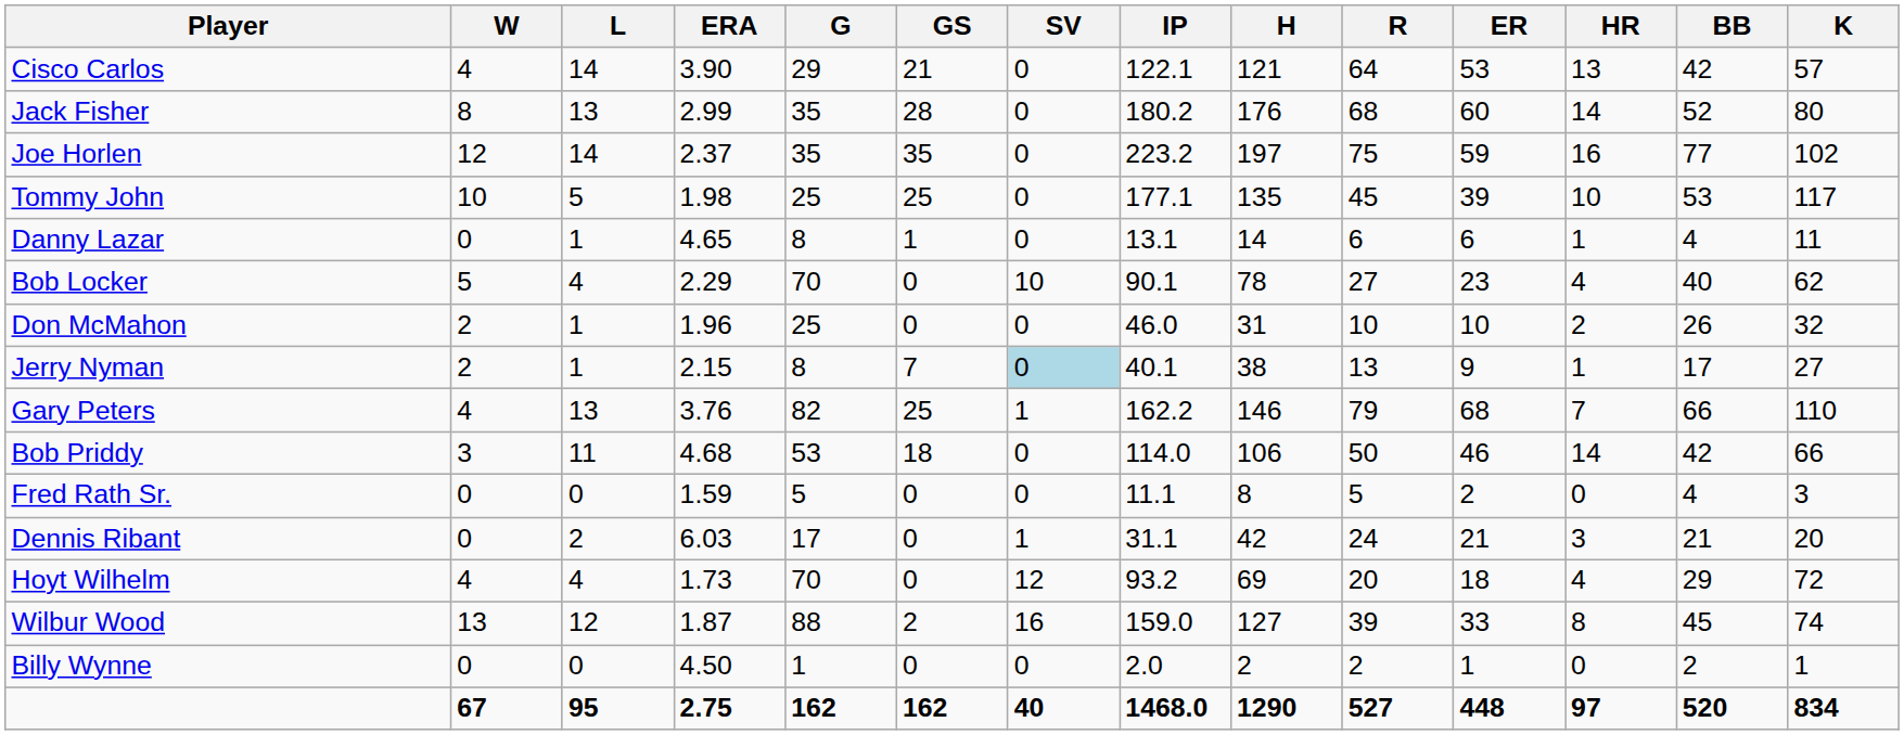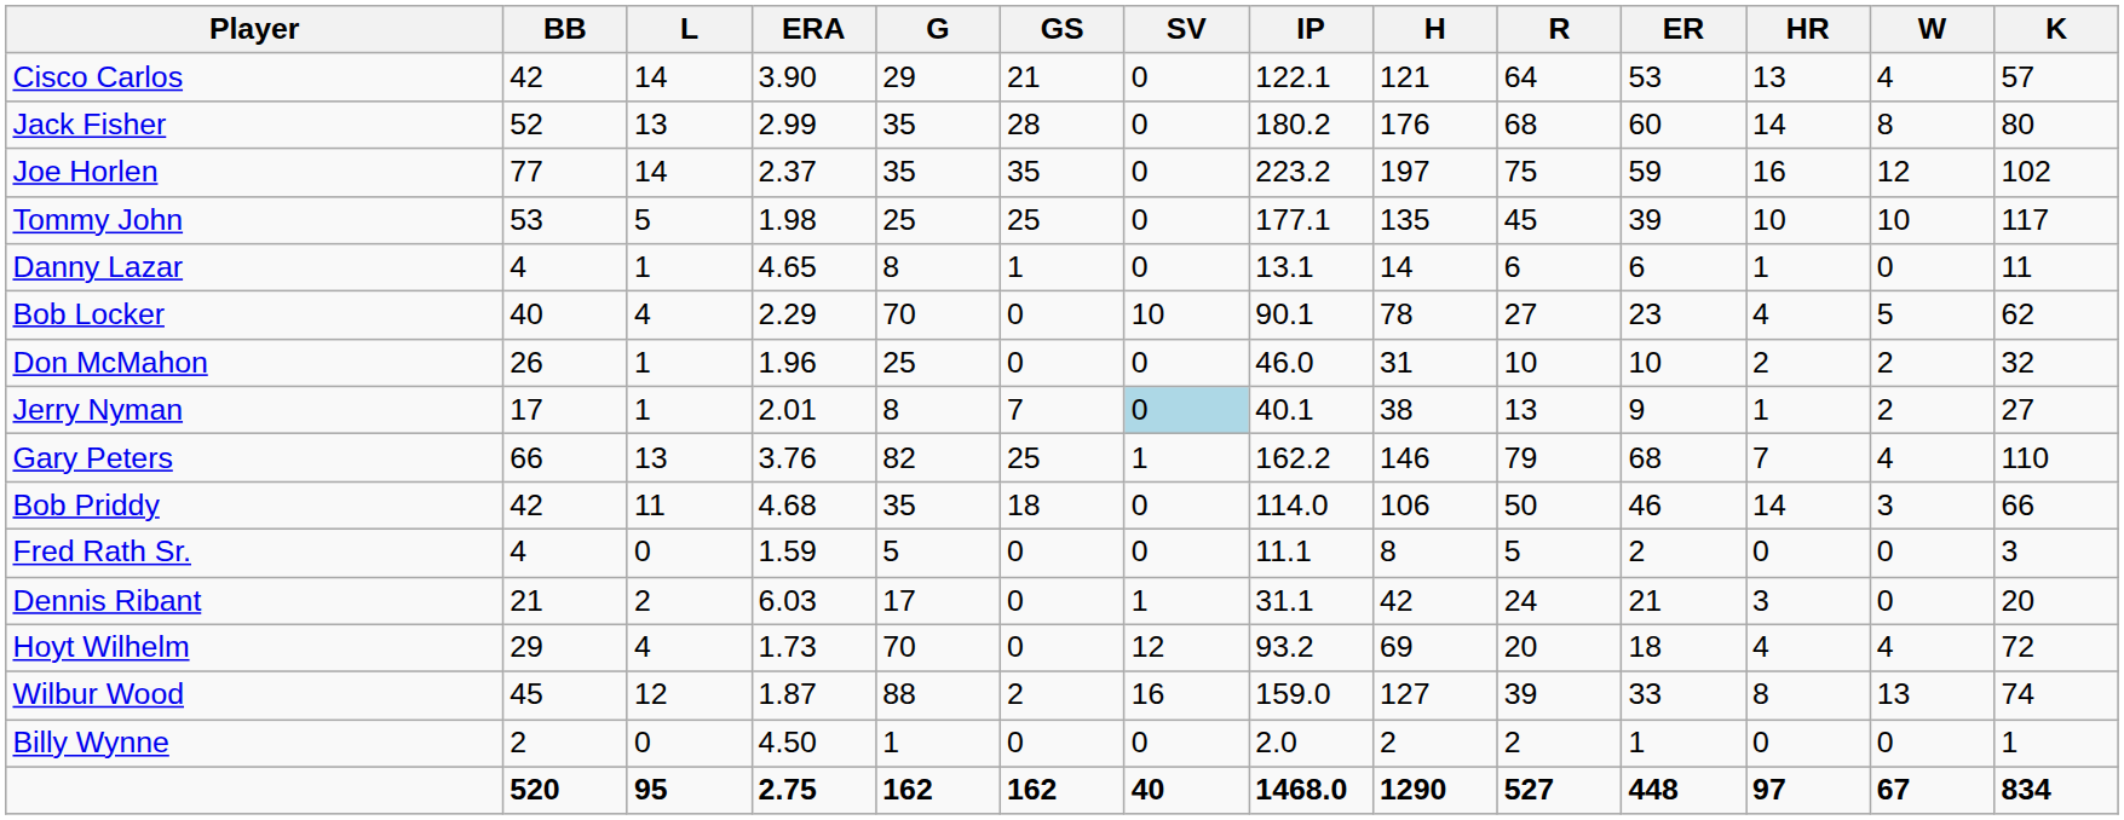columns swapped: W <-> BB
Jerry Nyman | ERA: 2.15 -> 2.01
Bob Priddy | G: 53 -> 35
